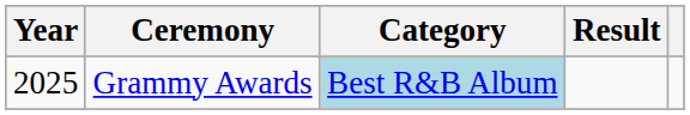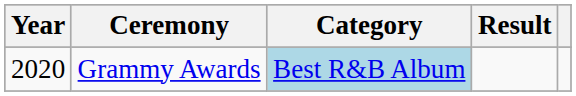Grammy Awards | Year: 2025 -> 2020
